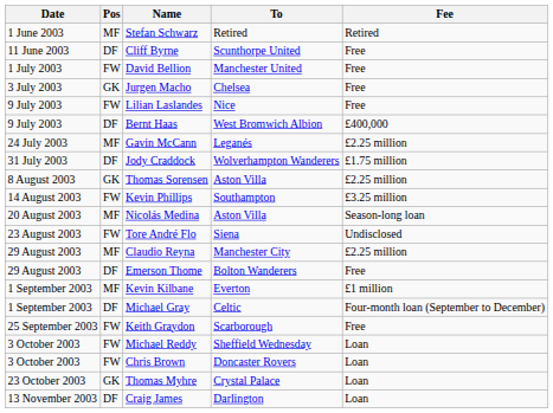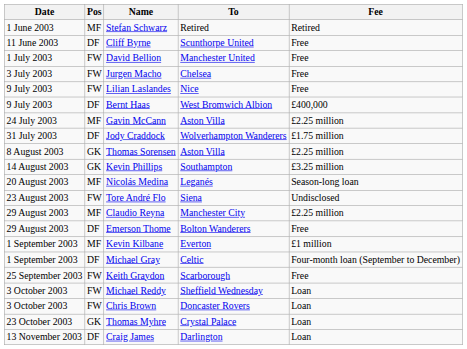Jurgen Macho | Pos: GK -> FW
Gavin McCann | To: Leganés -> Aston Villa
Kevin Phillips | Pos: FW -> GK
Nicolás Medina | To: Aston Villa -> Leganés
